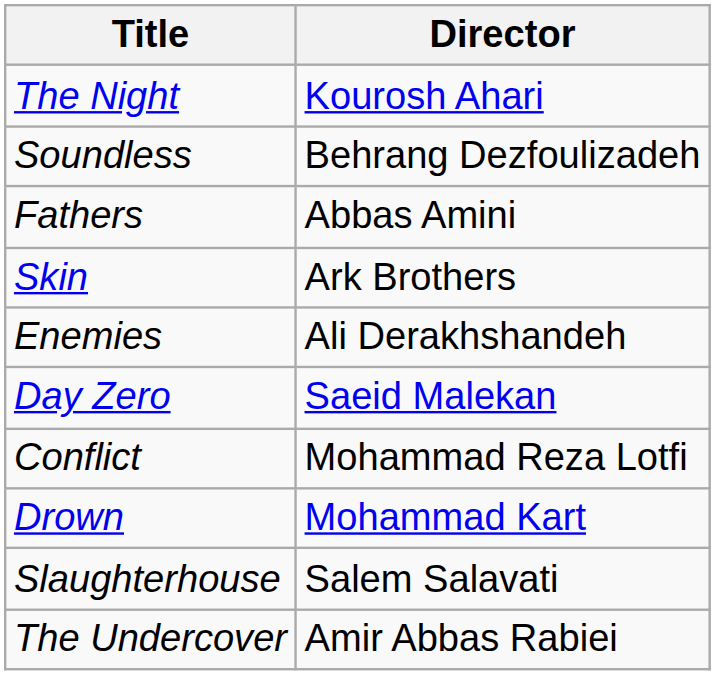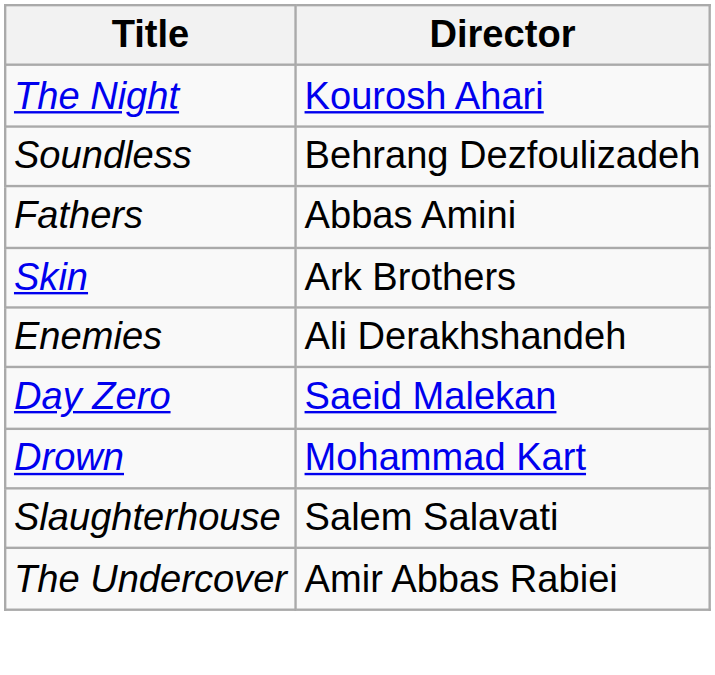- row: Conflict | Mohammad Reza Lotfi
